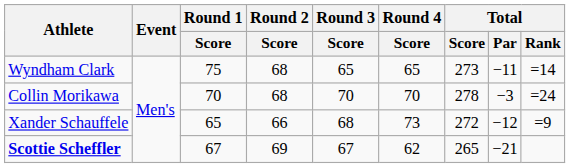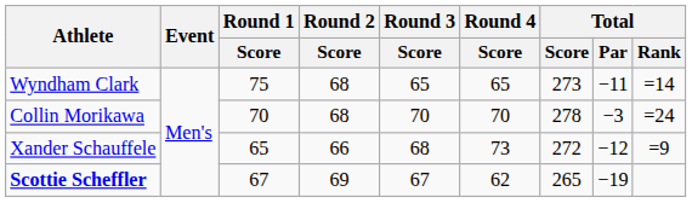Scottie Scheffler | Total / Par: −21 -> −19
